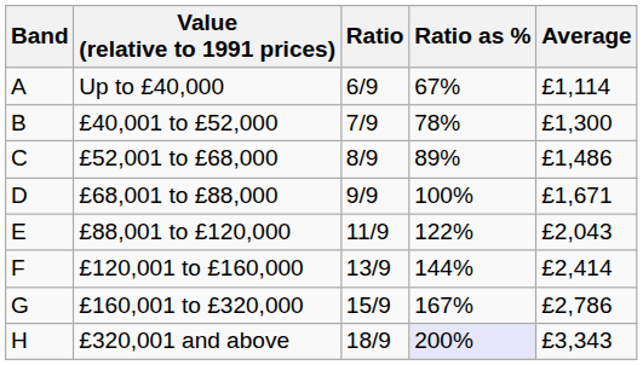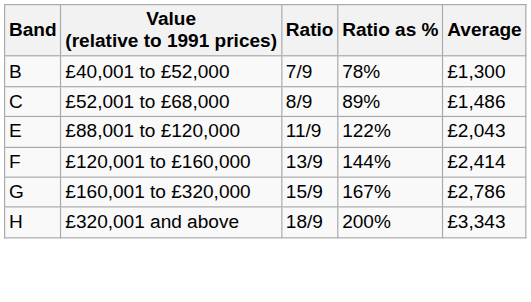- row: A | Up to £40,000 | 6/9 | 67% | £1,114
- row: D | £68,001 to £88,000 | 9/9 | 100% | £1,671
£320,001 and above | Ratio as %: lavender background -> no background
